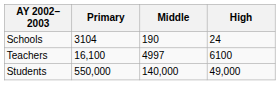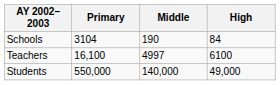Schools | High: 24 -> 84
